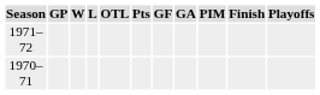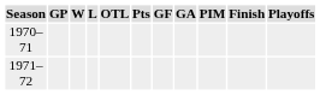rows swapped: 1970–71 <-> 1971–72
